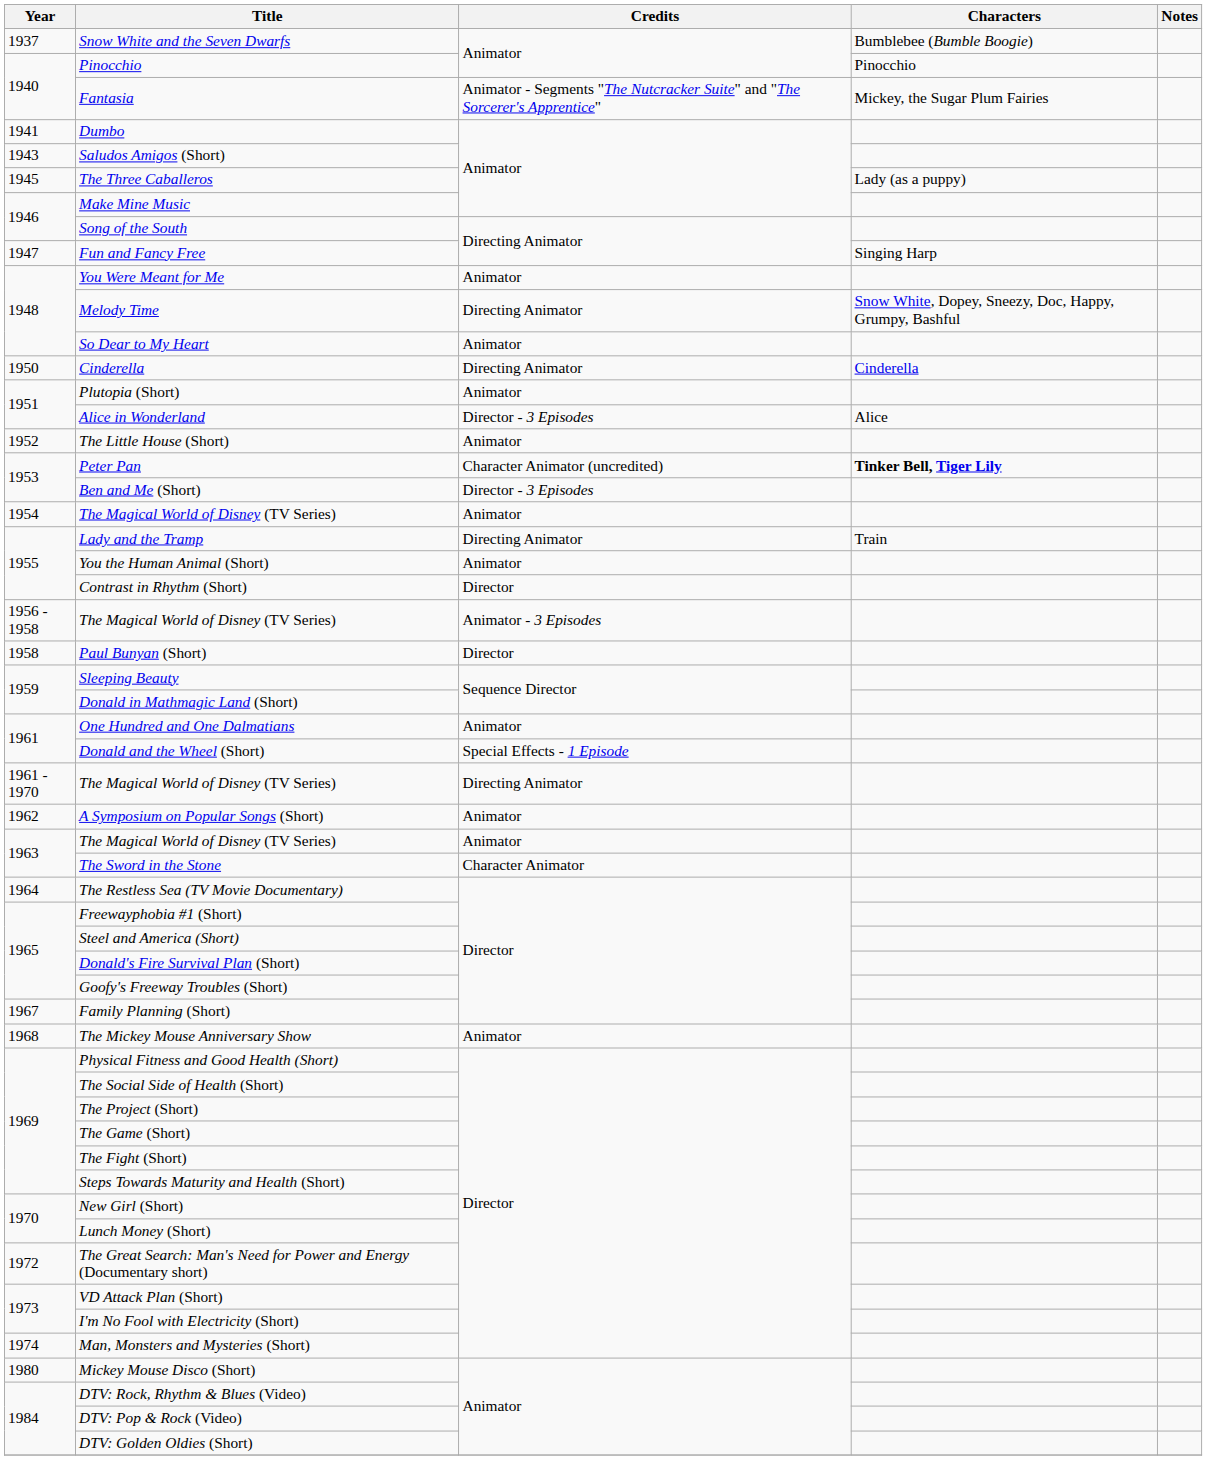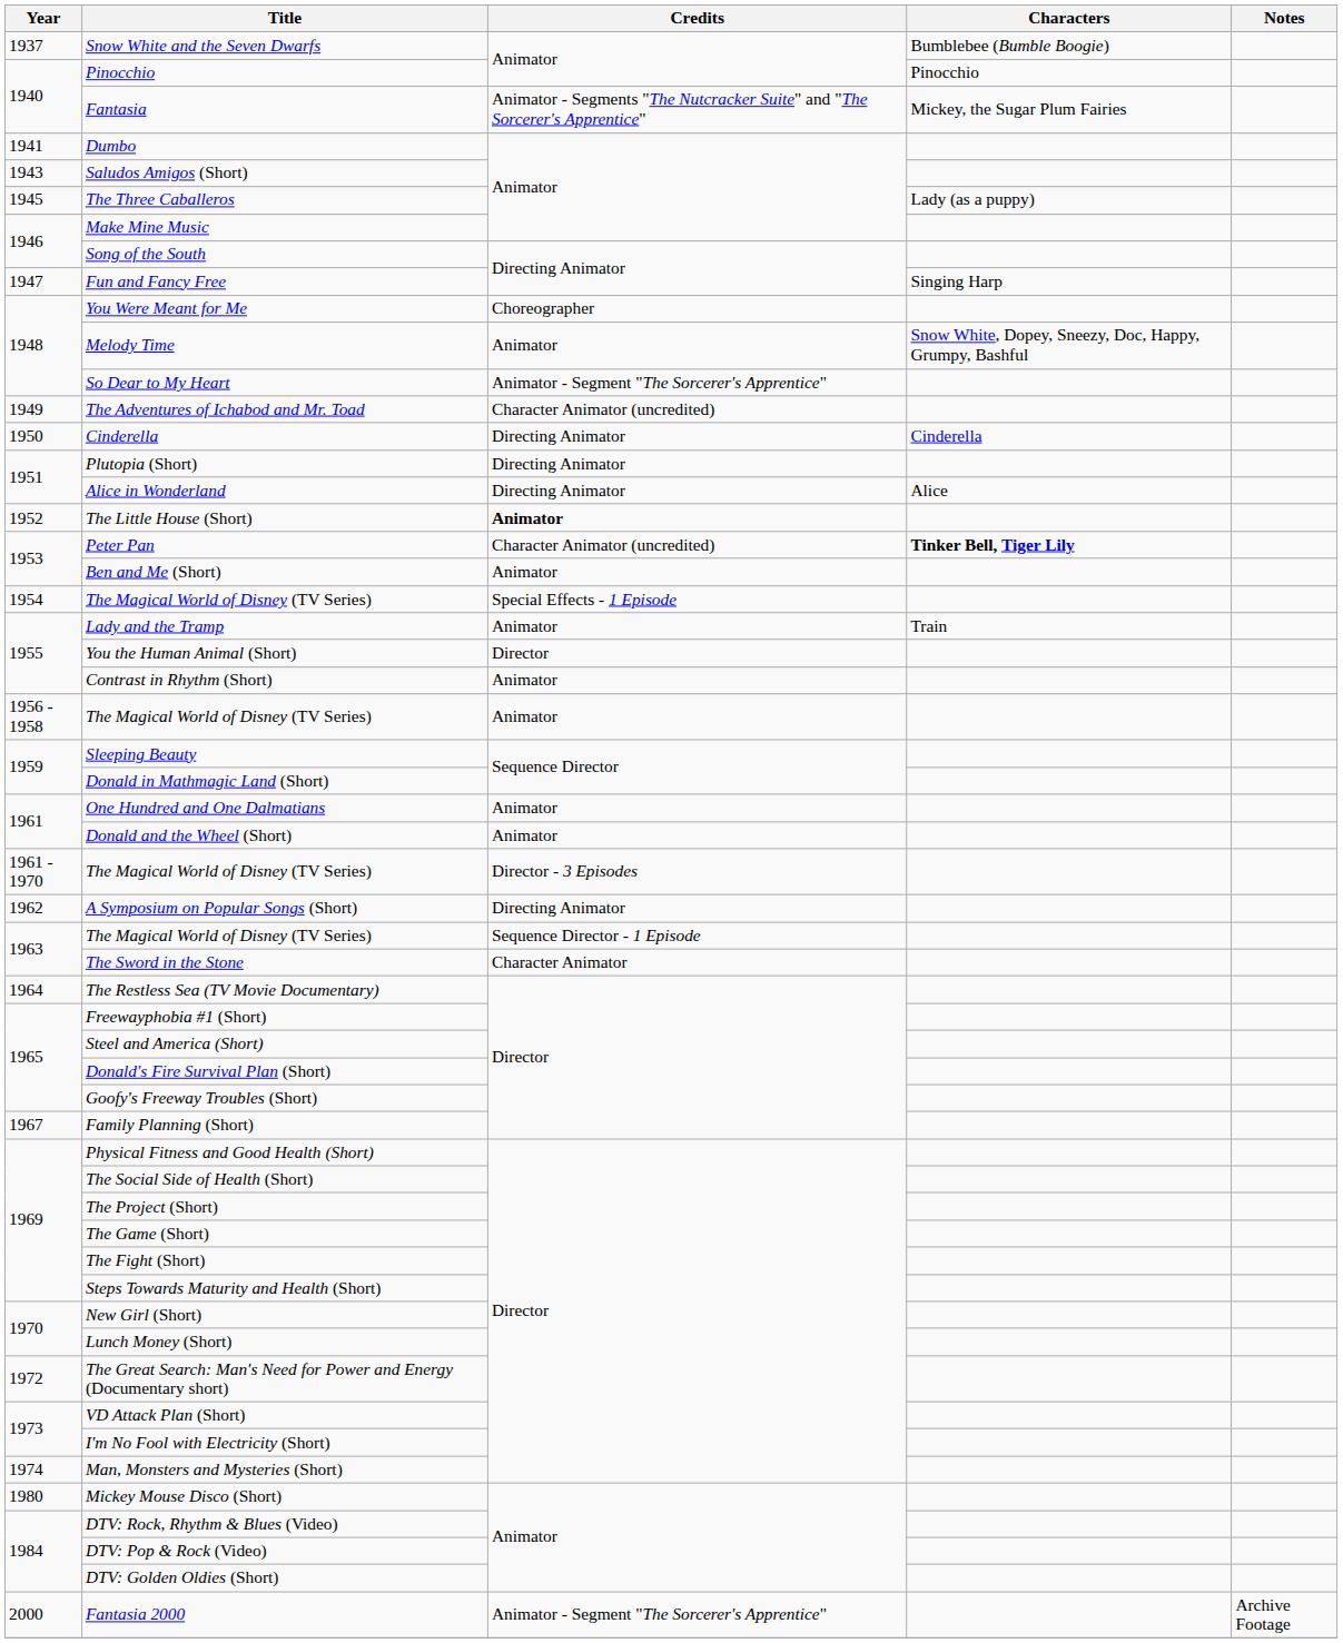You Were Meant for Me | Credits: Animator -> Choreographer
Melody Time | Credits: Directing Animator -> Animator
So Dear to My Heart | Credits: Animator -> Animator - Segment "The Sorcerer's Apprentice"
+ row: 1949 | The Adventures of Ichabod and Mr. Toad | Character Animator (uncredited)
Plutopia (Short) | Credits: Animator -> Directing Animator
Alice in Wonderland | Credits: Director - 3 Episodes -> Directing Animator
The Little House (Short) | Credits: normal -> bold
Ben and Me (Short) | Credits: Director - 3 Episodes -> Animator
1954 / The Magical World of Disney (TV Series) | Credits: Animator -> Special Effects - 1 Episode
Lady and the Tramp | Credits: Directing Animator -> Animator
You the Human Animal (Short) | Credits: Animator -> Director
Contrast in Rhythm (Short) | Credits: Director -> Animator
1956 - 1958 / The Magical World of Disney (TV Series) | Credits: Animator - 3 Episodes -> Animator
- row: 1958 | Paul Bunyan (Short) | Director
Donald and the Wheel (Short) | Credits: Special Effects - 1 Episode -> Animator
1961 - 1970 / The Magical World of Disney (TV Series) | Credits: Directing Animator -> Director - 3 Episodes
A Symposium on Popular Songs (Short) | Credits: Animator -> Directing Animator
1963 / The Magical World of Disney (TV Series) | Credits: Animator -> Sequence Director - 1 Episode
- row: 1968 | The Mickey Mouse Anniversary Show | Animator
+ row: 2000 | Fantasia 2000 | Animator - Segment "The Sorcerer's Apprentice" | Archive Footage
